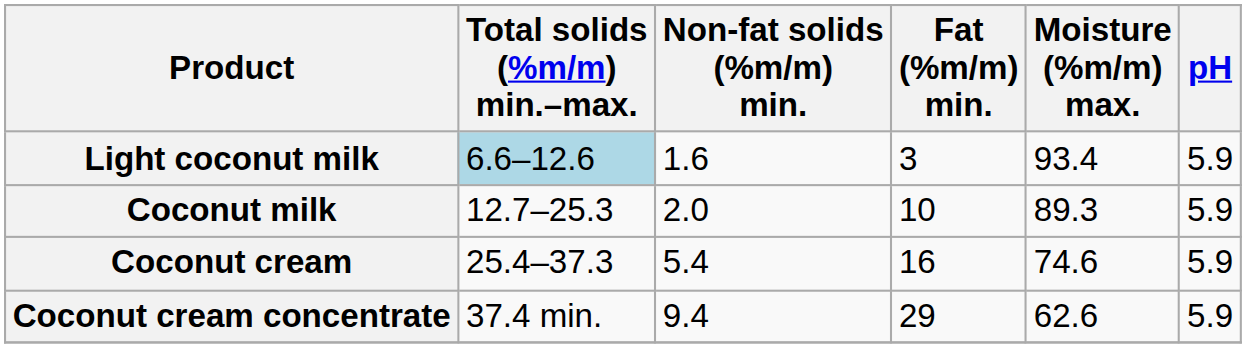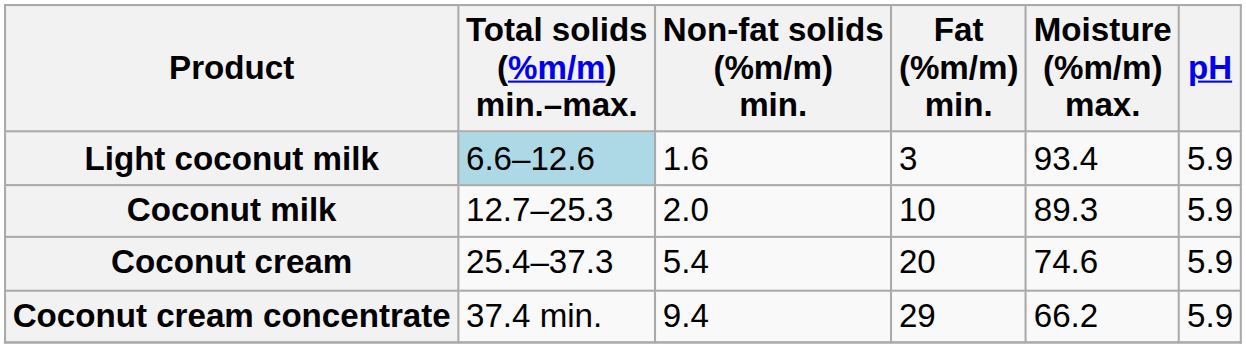Coconut cream | Fat (%m/m) min.: 16 -> 20
Coconut cream concentrate | Moisture (%m/m) max.: 62.6 -> 66.2
